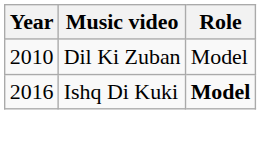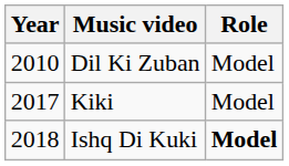+ row: 2017 | Kiki | Model
Ishq Di Kuki | Year: 2016 -> 2018
